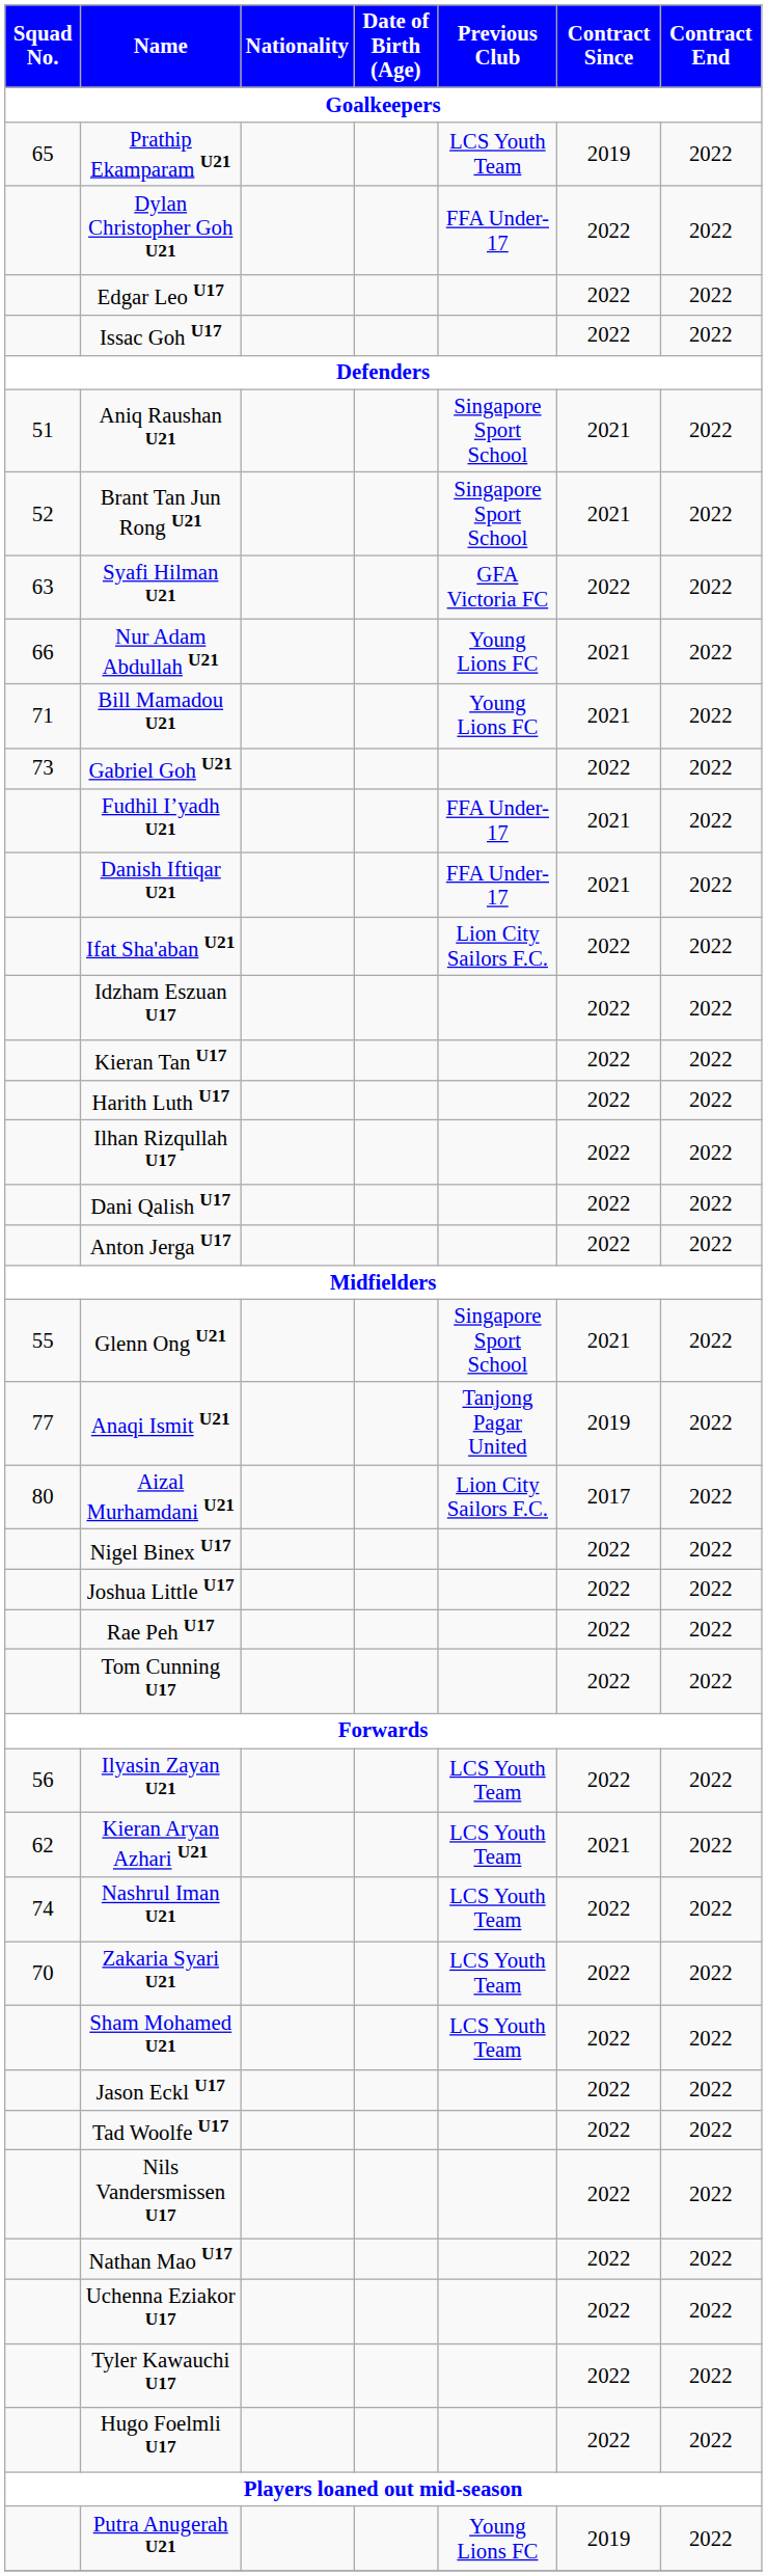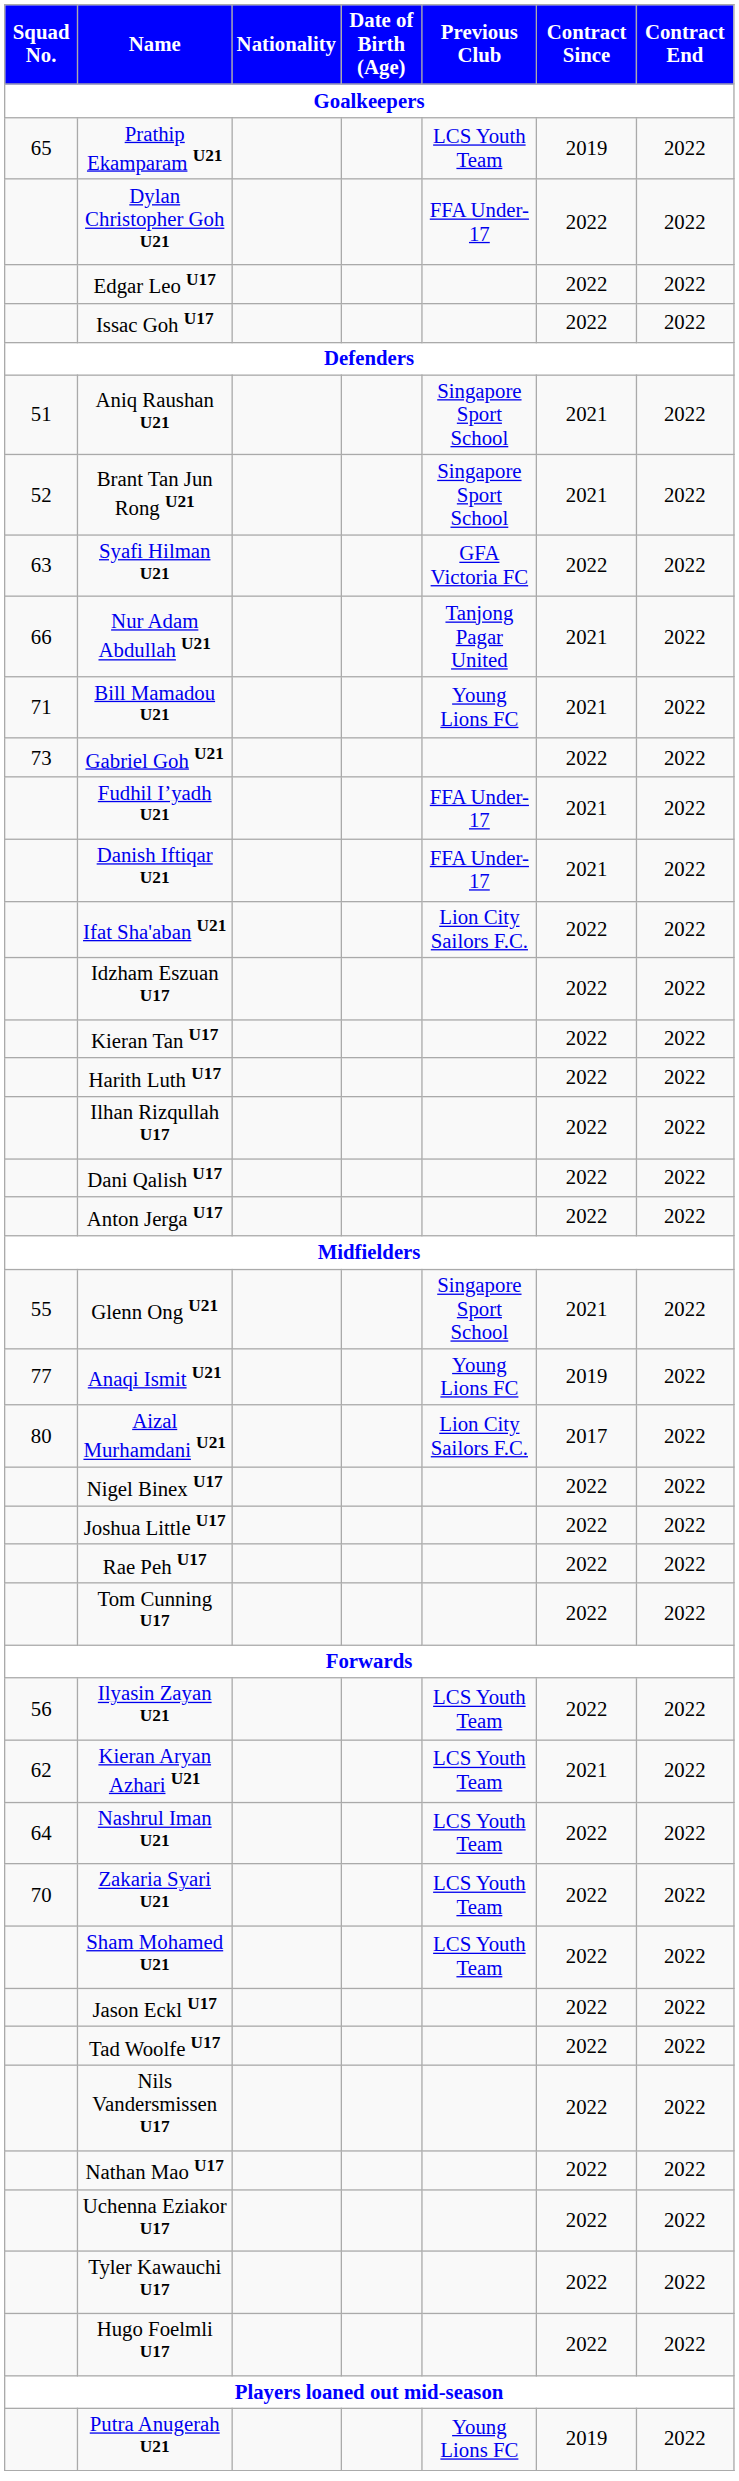Nur Adam Abdullah U21 | Previous Club: Young Lions FC -> Tanjong Pagar United
Anaqi Ismit U21 | Previous Club: Tanjong Pagar United -> Young Lions FC
Nashrul Iman U21 | Squad No.: 74 -> 64
